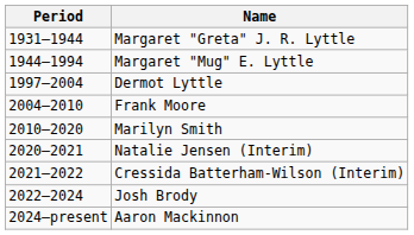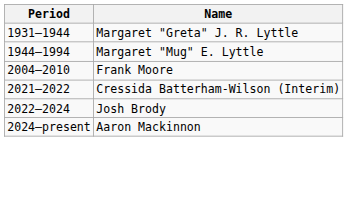- row: 1997–2004 | Dermot Lyttle
- row: 2010–2020 | Marilyn Smith
- row: 2020–2021 | Natalie Jensen (Interim)
